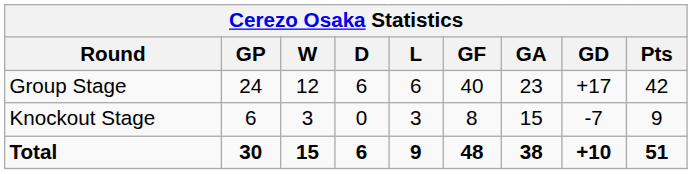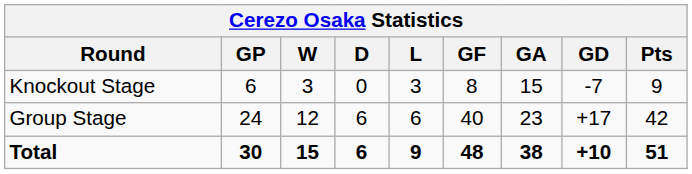rows swapped: Group Stage <-> Knockout Stage
